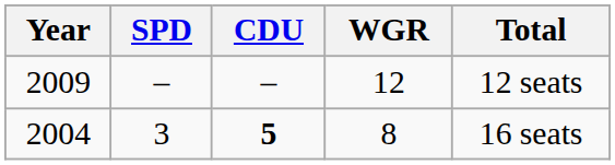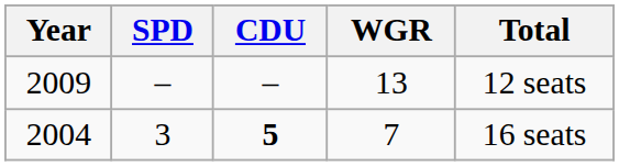2009 | WGR: 12 -> 13
2004 | WGR: 8 -> 7
